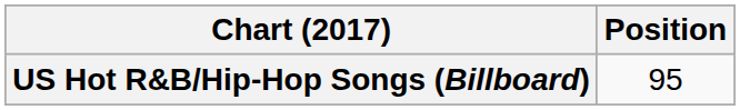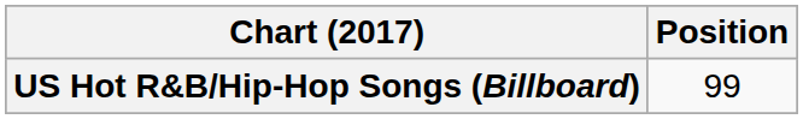US Hot R&B/Hip-Hop Songs (Billboard) | Position: 95 -> 99
